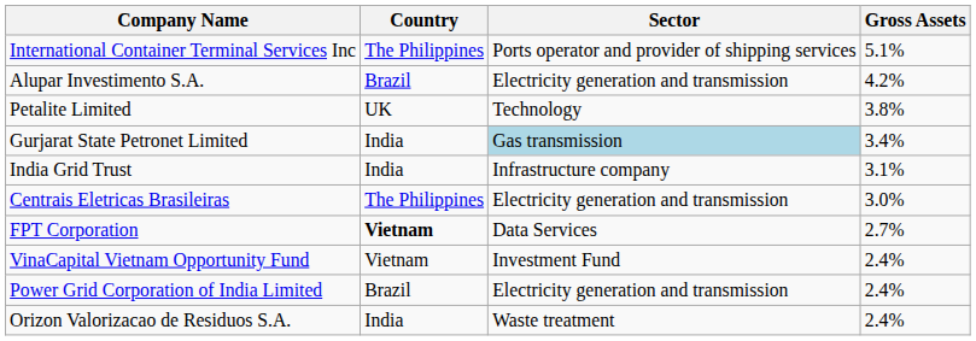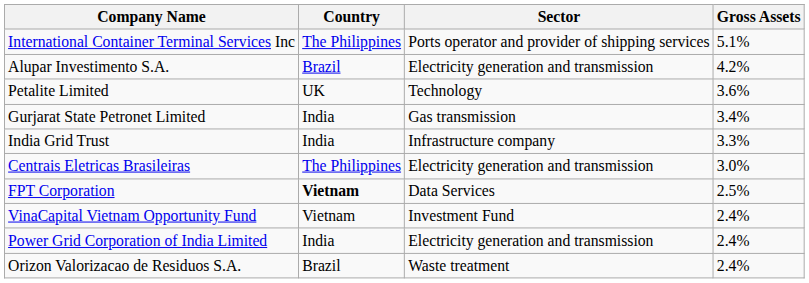Petalite Limited | Gross Assets: 3.8% -> 3.6%
Gurjarat State Petronet Limited | Sector: lightblue background -> no background
India Grid Trust | Gross Assets: 3.1% -> 3.3%
FPT Corporation | Gross Assets: 2.7% -> 2.5%
Power Grid Corporation of India Limited | Country: Brazil -> India
Orizon Valorizacao de Residuos S.A. | Country: India -> Brazil
